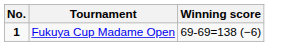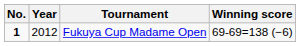+ column: Year | 2012
